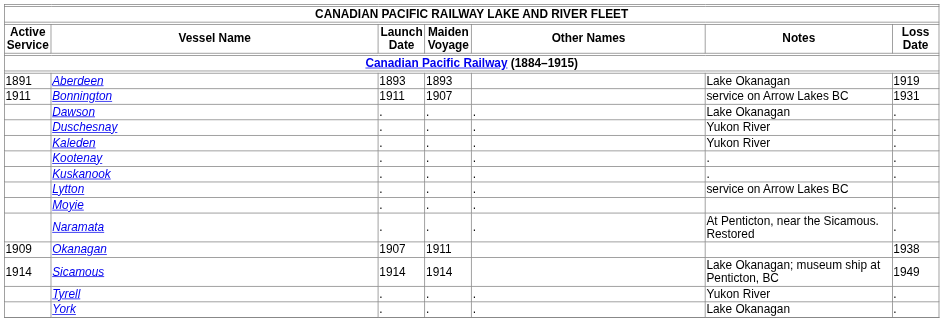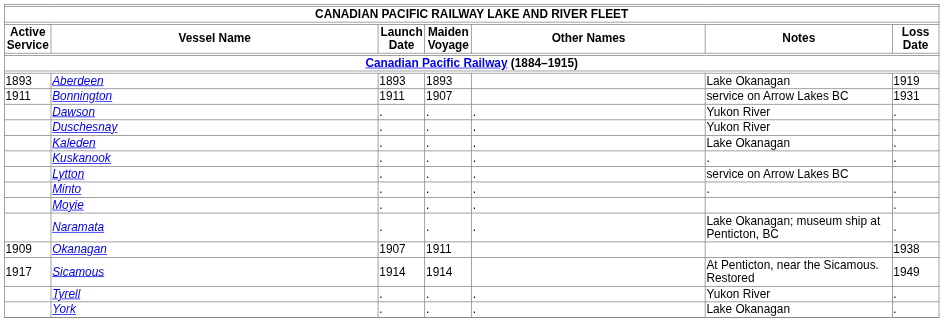Aberdeen | Active Service: 1891 -> 1893
Dawson | Notes: Lake Okanagan -> Yukon River
Kaleden | Notes: Yukon River -> Lake Okanagan
- row: Kootenay | . | . | . | . | .
+ row: Minto | . | . | . | . | .
Naramata | Notes: At Penticton, near the Sicamous. Restored -> Lake Okanagan; museum ship at Penticton, BC
Sicamous | Active Service: 1914 -> 1917
Sicamous | Notes: Lake Okanagan; museum ship at Penticton, BC -> At Penticton, near the Sicamous. Restored
